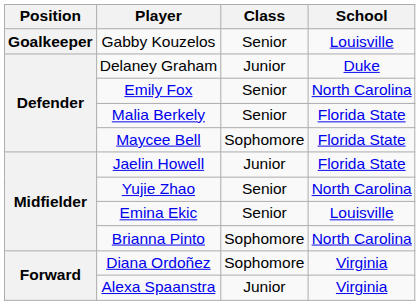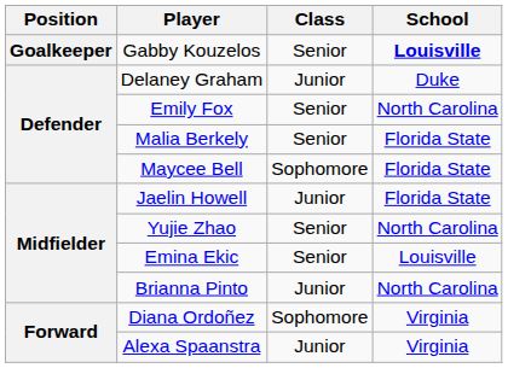Gabby Kouzelos | School: normal -> bold
Brianna Pinto | Class: Sophomore -> Junior
